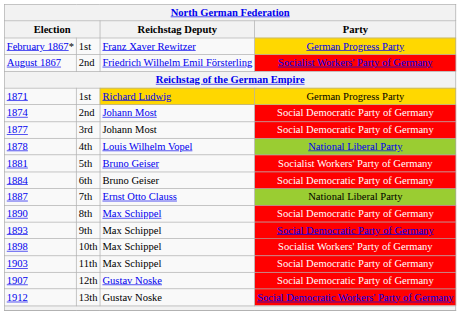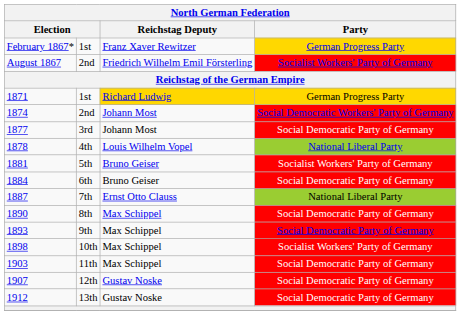1874 | Party: Social Democratic Party of Germany -> Social Democratic Workers' Party of Germany
1912 | Party: Social Democratic Workers' Party of Germany -> Social Democratic Party of Germany
